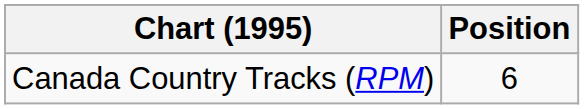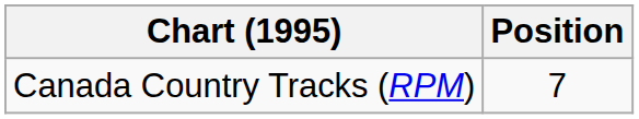Canada Country Tracks (RPM) | Position: 6 -> 7
